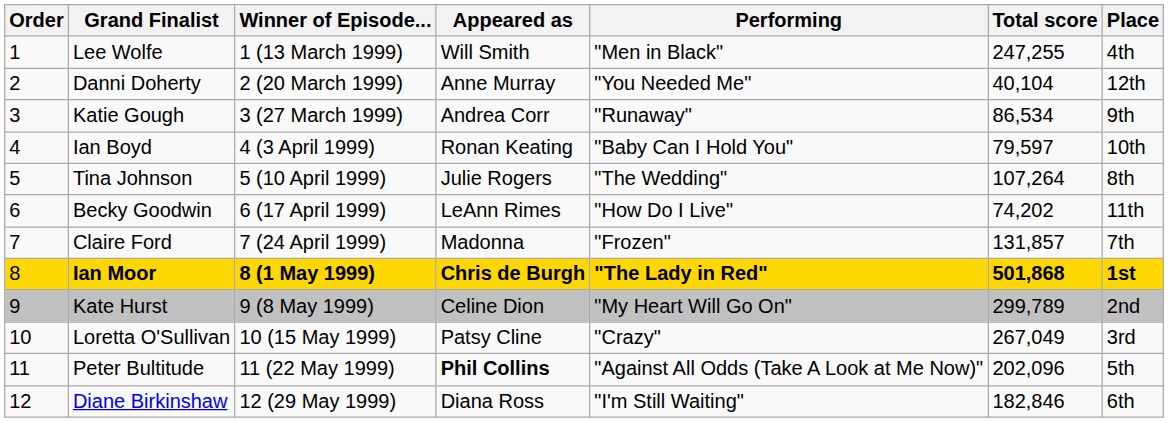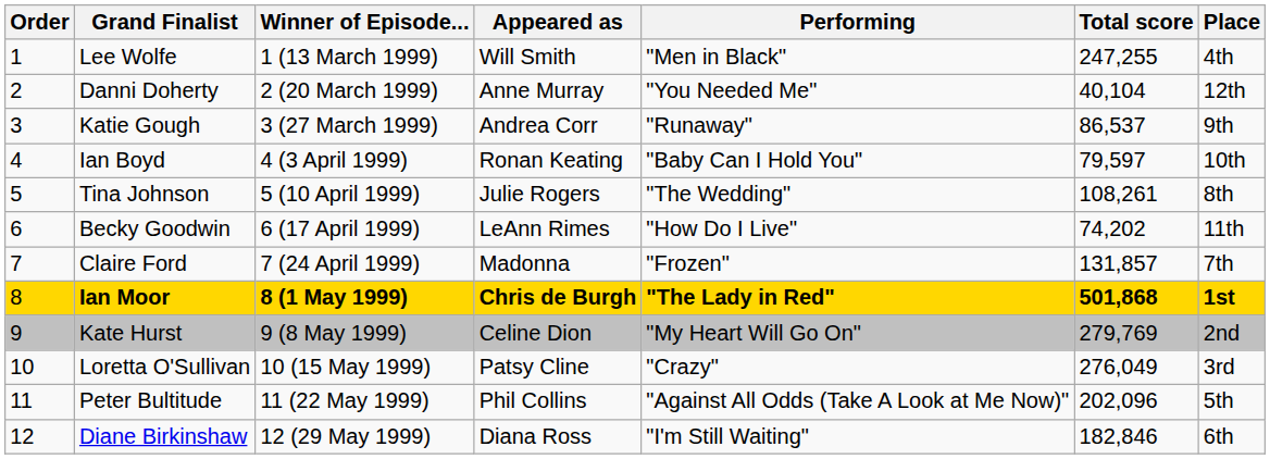Katie Gough | Total score: 86,534 -> 86,537
Tina Johnson | Total score: 107,264 -> 108,261
Kate Hurst | Total score: 299,789 -> 279,769
Loretta O'Sullivan | Total score: 267,049 -> 276,049
Peter Bultitude | Appeared as: bold -> normal
